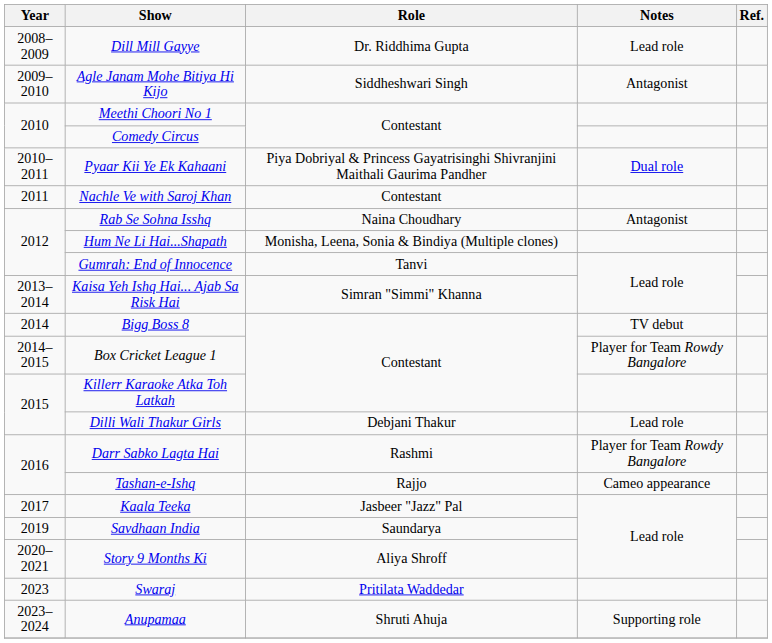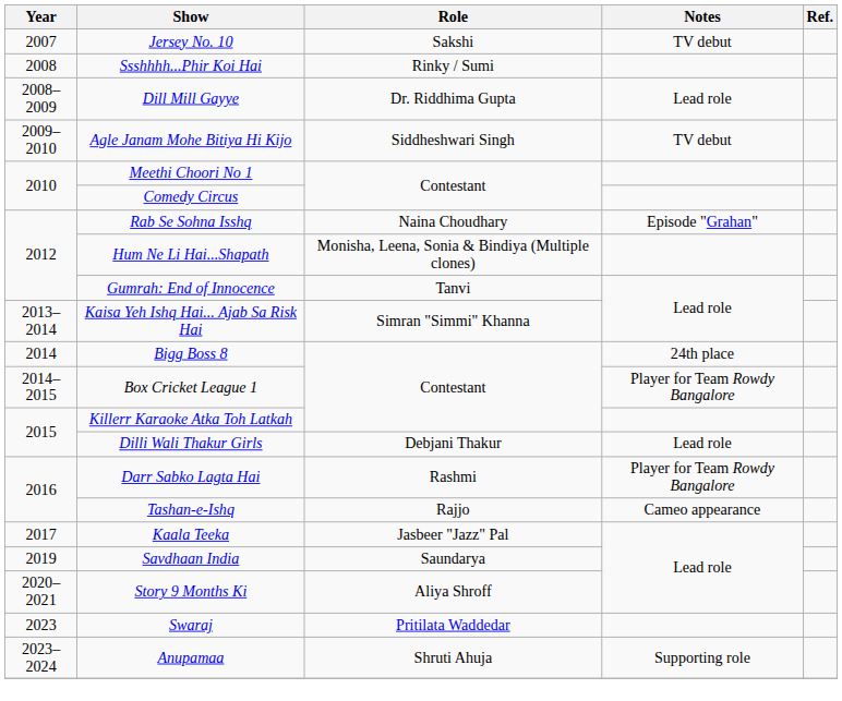+ row: 2007 | Jersey No. 10 | Sakshi | TV debut
+ row: 2008 | Ssshhhh...Phir Koi Hai | Rinky / Sumi
Agle Janam Mohe Bitiya Hi Kijo | Notes: Antagonist -> TV debut
- row: 2010–2011 | Pyaar Kii Ye Ek Kahaani | Piya Dobriyal & Princess Gayatrisinghi Shivranjini Maithali Gaurima Pandher | Dual role
- row: 2011 | Nachle Ve with Saroj Khan | Contestant
Rab Se Sohna Isshq | Notes: Antagonist -> Episode "Grahan"
Bigg Boss 8 | Notes: TV debut -> 24th place
